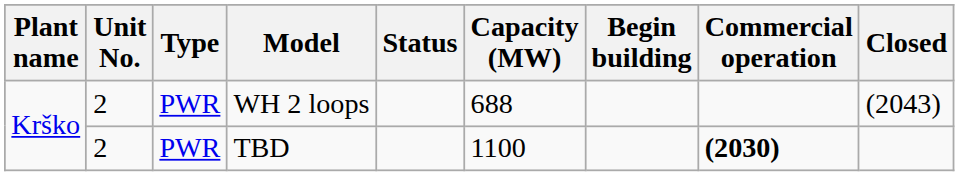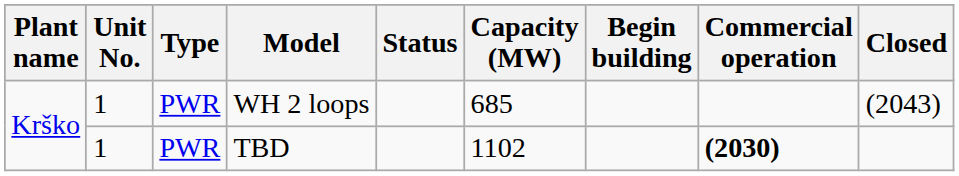WH 2 loops | Unit No.: 2 -> 1
WH 2 loops | Capacity (MW): 688 -> 685
TBD | Unit No.: 2 -> 1
TBD | Capacity (MW): 1100 -> 1102
